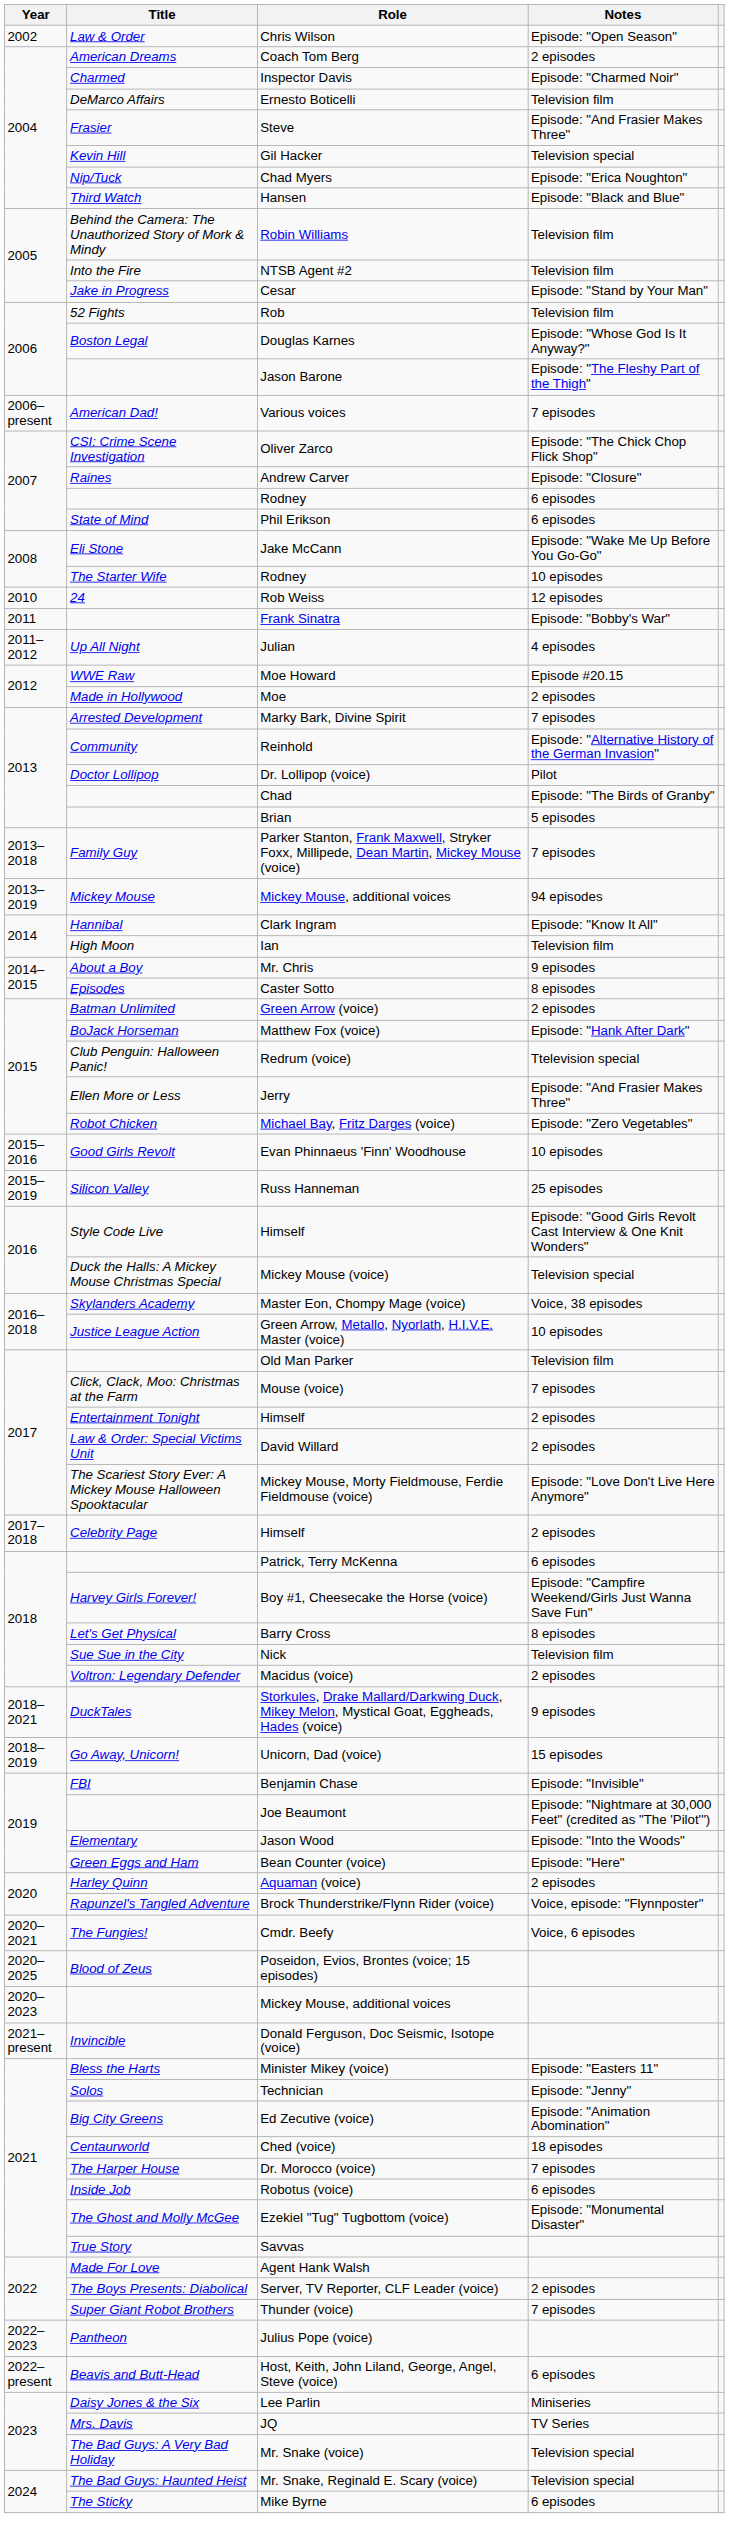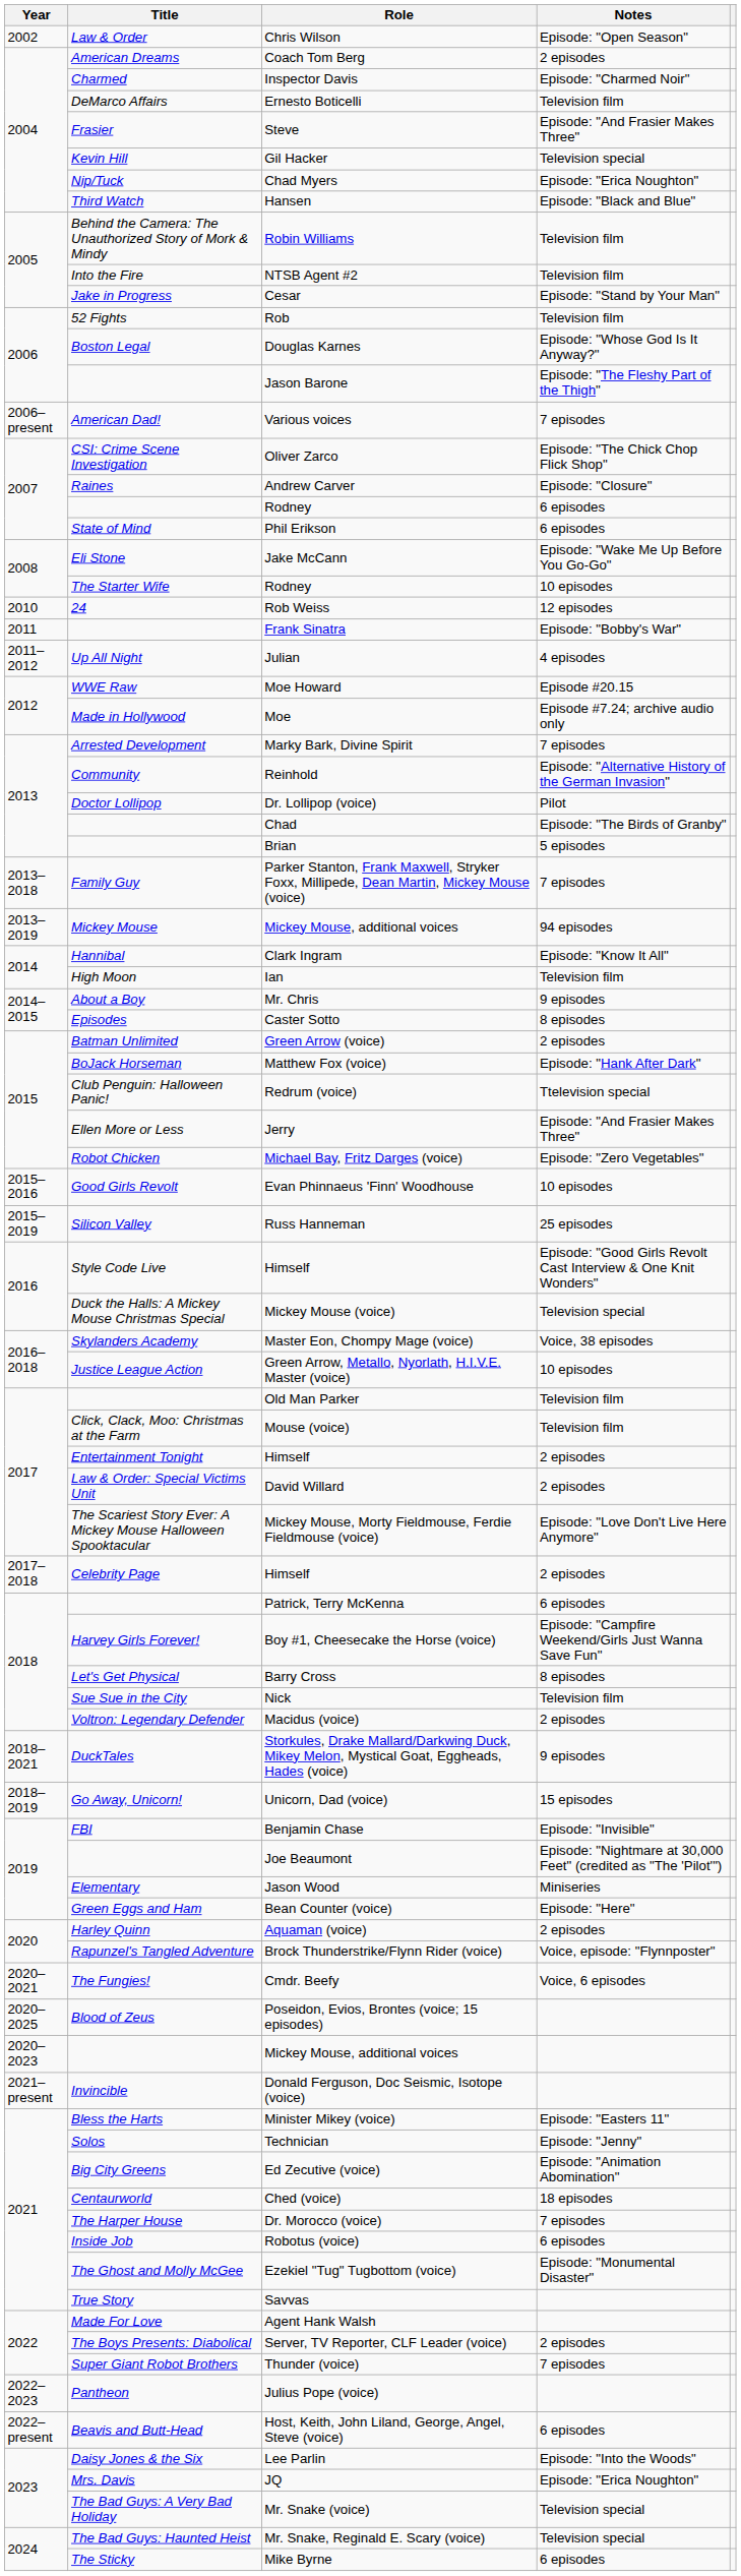Moe | Notes: 2 episodes -> Episode #7.24; archive audio only
Mouse (voice) | Notes: 7 episodes -> Television film
Jason Wood | Notes: Episode: "Into the Woods" -> Miniseries
Lee Parlin | Notes: Miniseries -> Episode: "Into the Woods"
JQ | Notes: TV Series -> Episode: "Erica Noughton"
